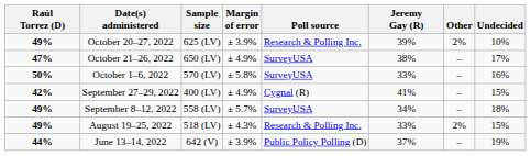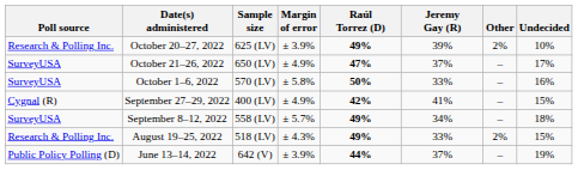columns swapped: Poll source <-> Raúl Torrez (D)
October 21–26, 2022 | Jeremy Gay (R): 38% -> 37%
